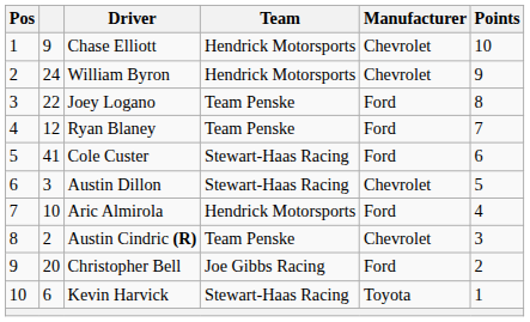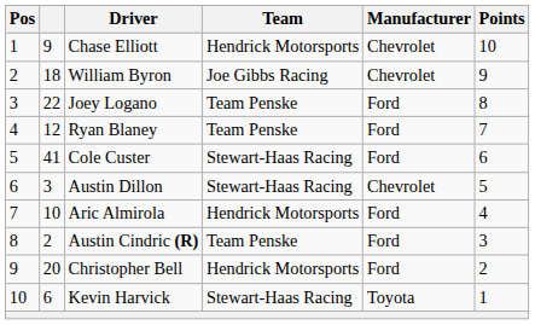William Byron | column 2: 24 -> 18
William Byron | Team: Hendrick Motorsports -> Joe Gibbs Racing
Austin Cindric (R) | Manufacturer: Chevrolet -> Ford
Christopher Bell | Team: Joe Gibbs Racing -> Hendrick Motorsports
